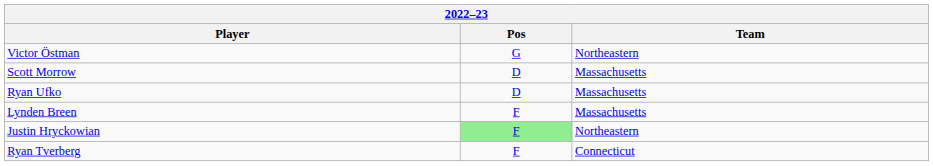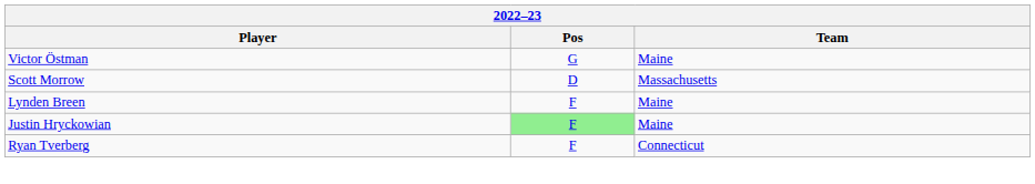Victor Östman | Team: Northeastern -> Maine
- row: Ryan Ufko | D | Massachusetts
Lynden Breen | Team: Massachusetts -> Maine
Justin Hryckowian | Team: Northeastern -> Maine
